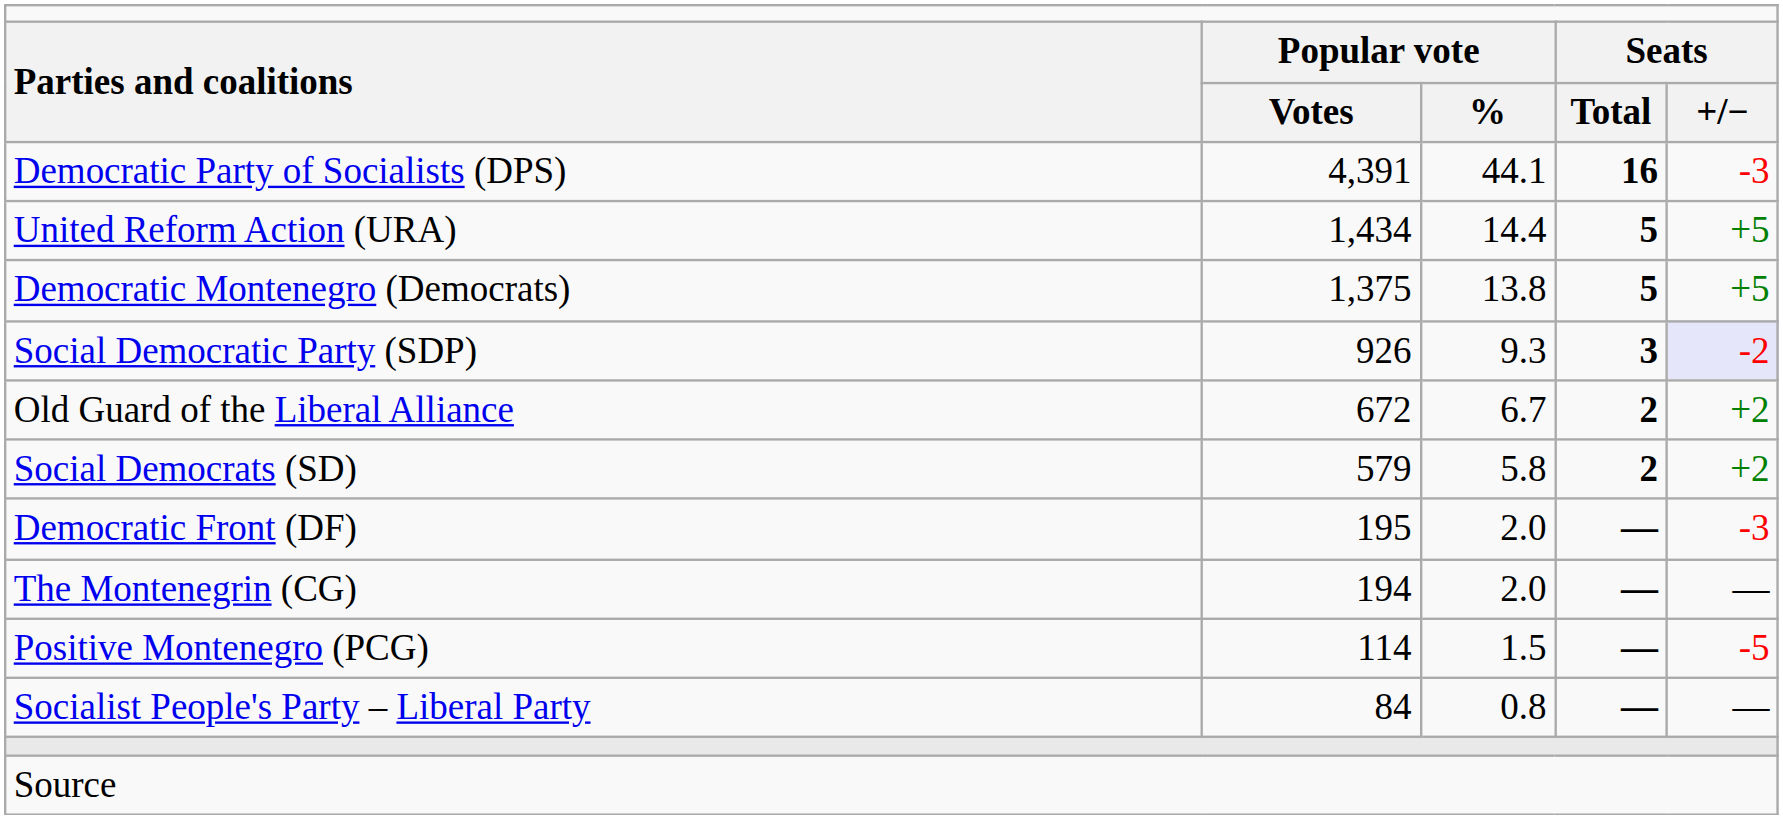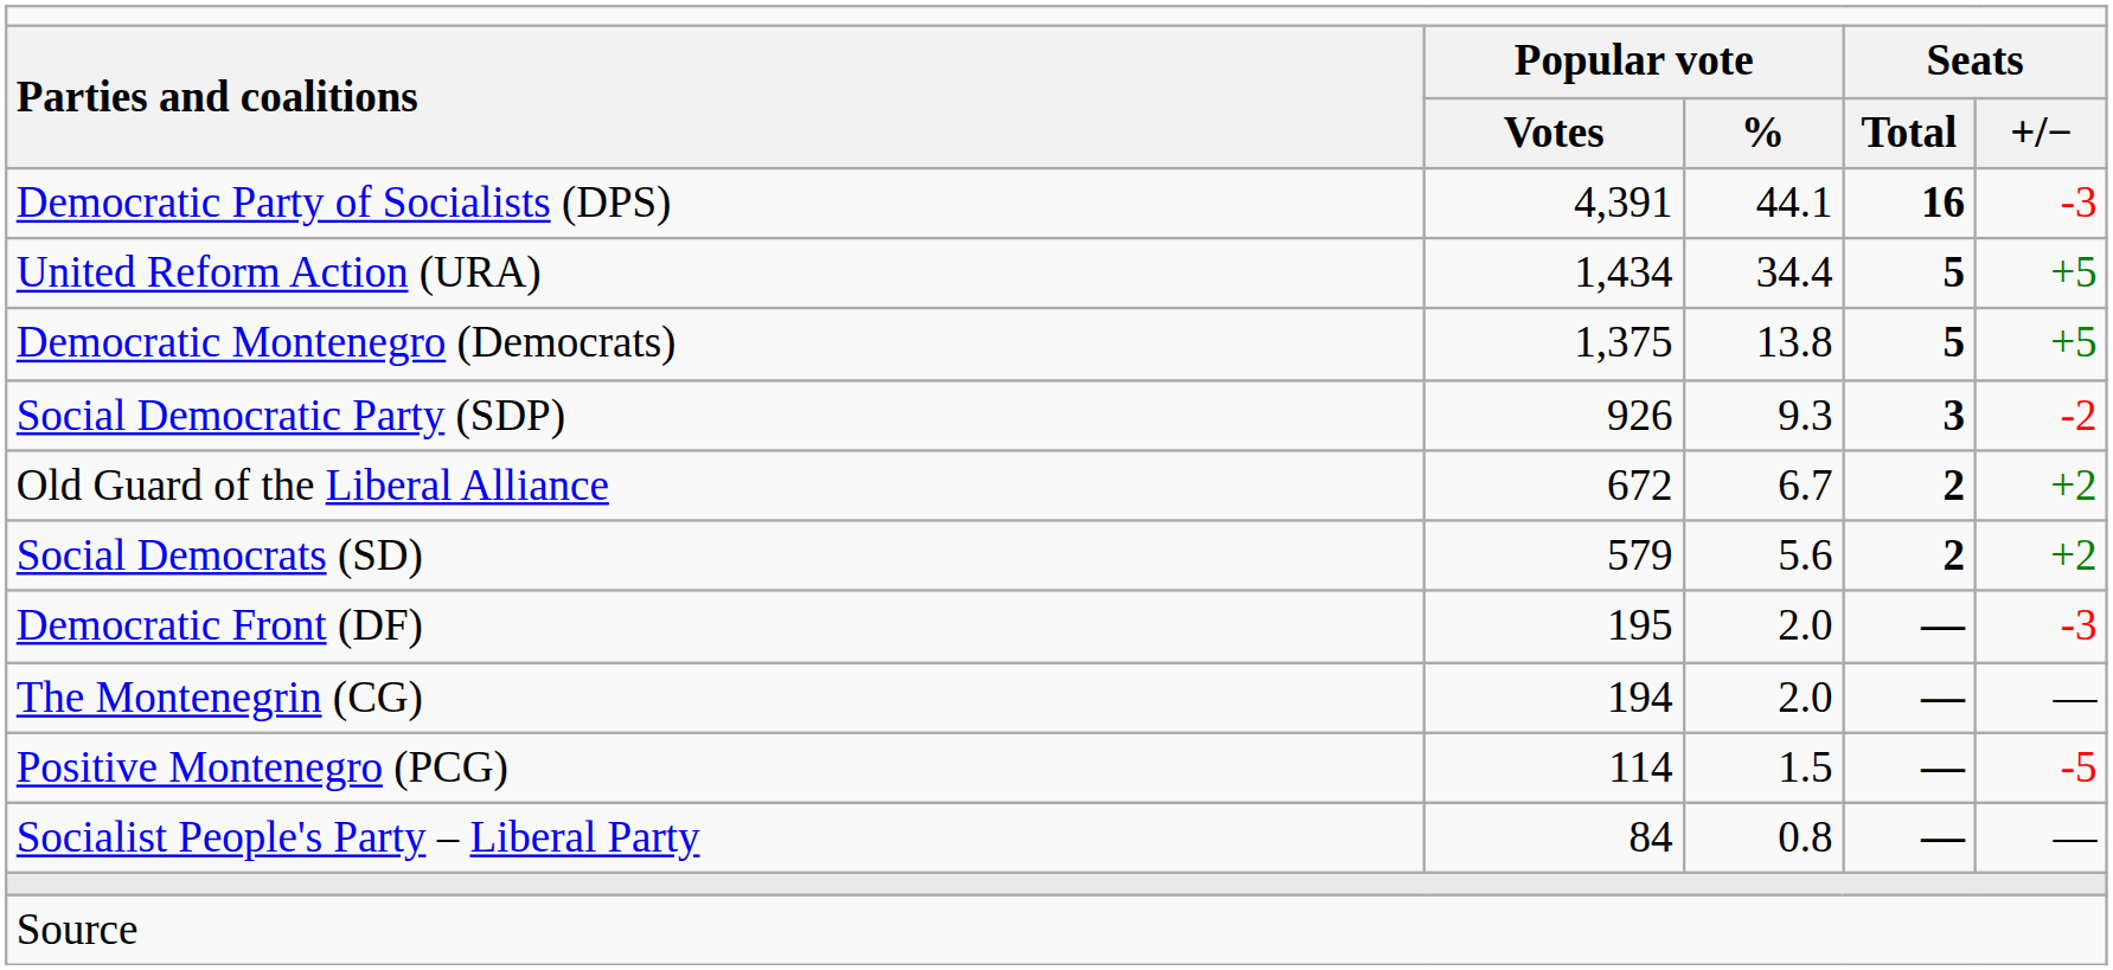United Reform Action (URA) | column 3: 14.4 -> 34.4
Social Democratic Party (SDP) | column 5: lavender background -> no background
Social Democrats (SD) | column 3: 5.8 -> 5.6
